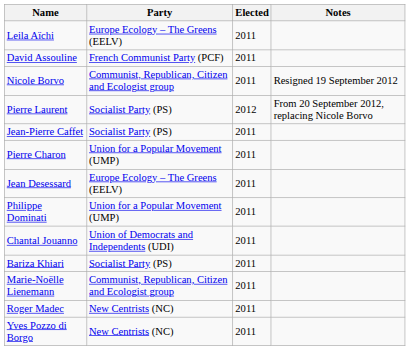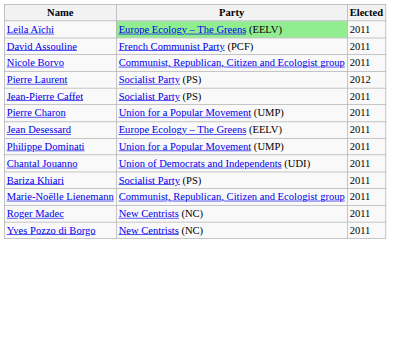- column: Notes | Resigned 19 September 2012 | From 20 September 2012, replacing Nicole Borvo
Leila Aïchi | Party: no background -> lightgreen background
